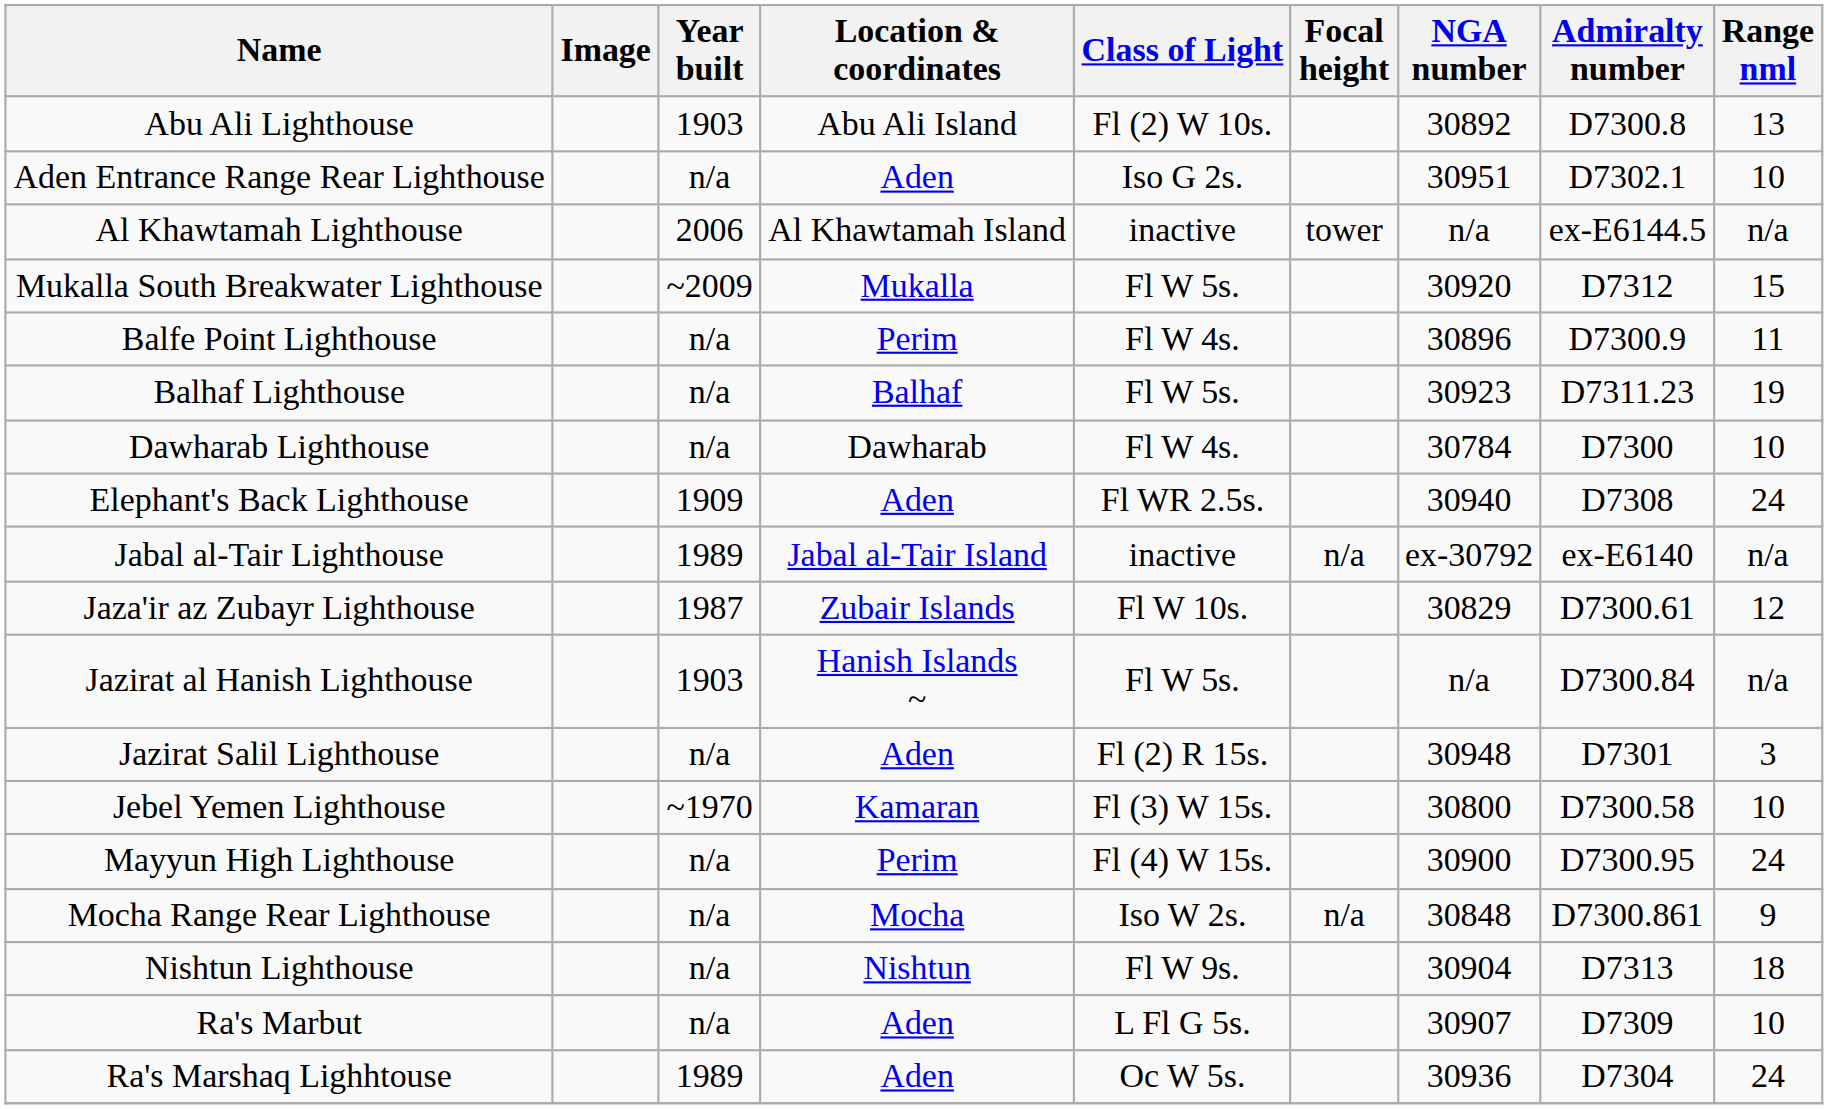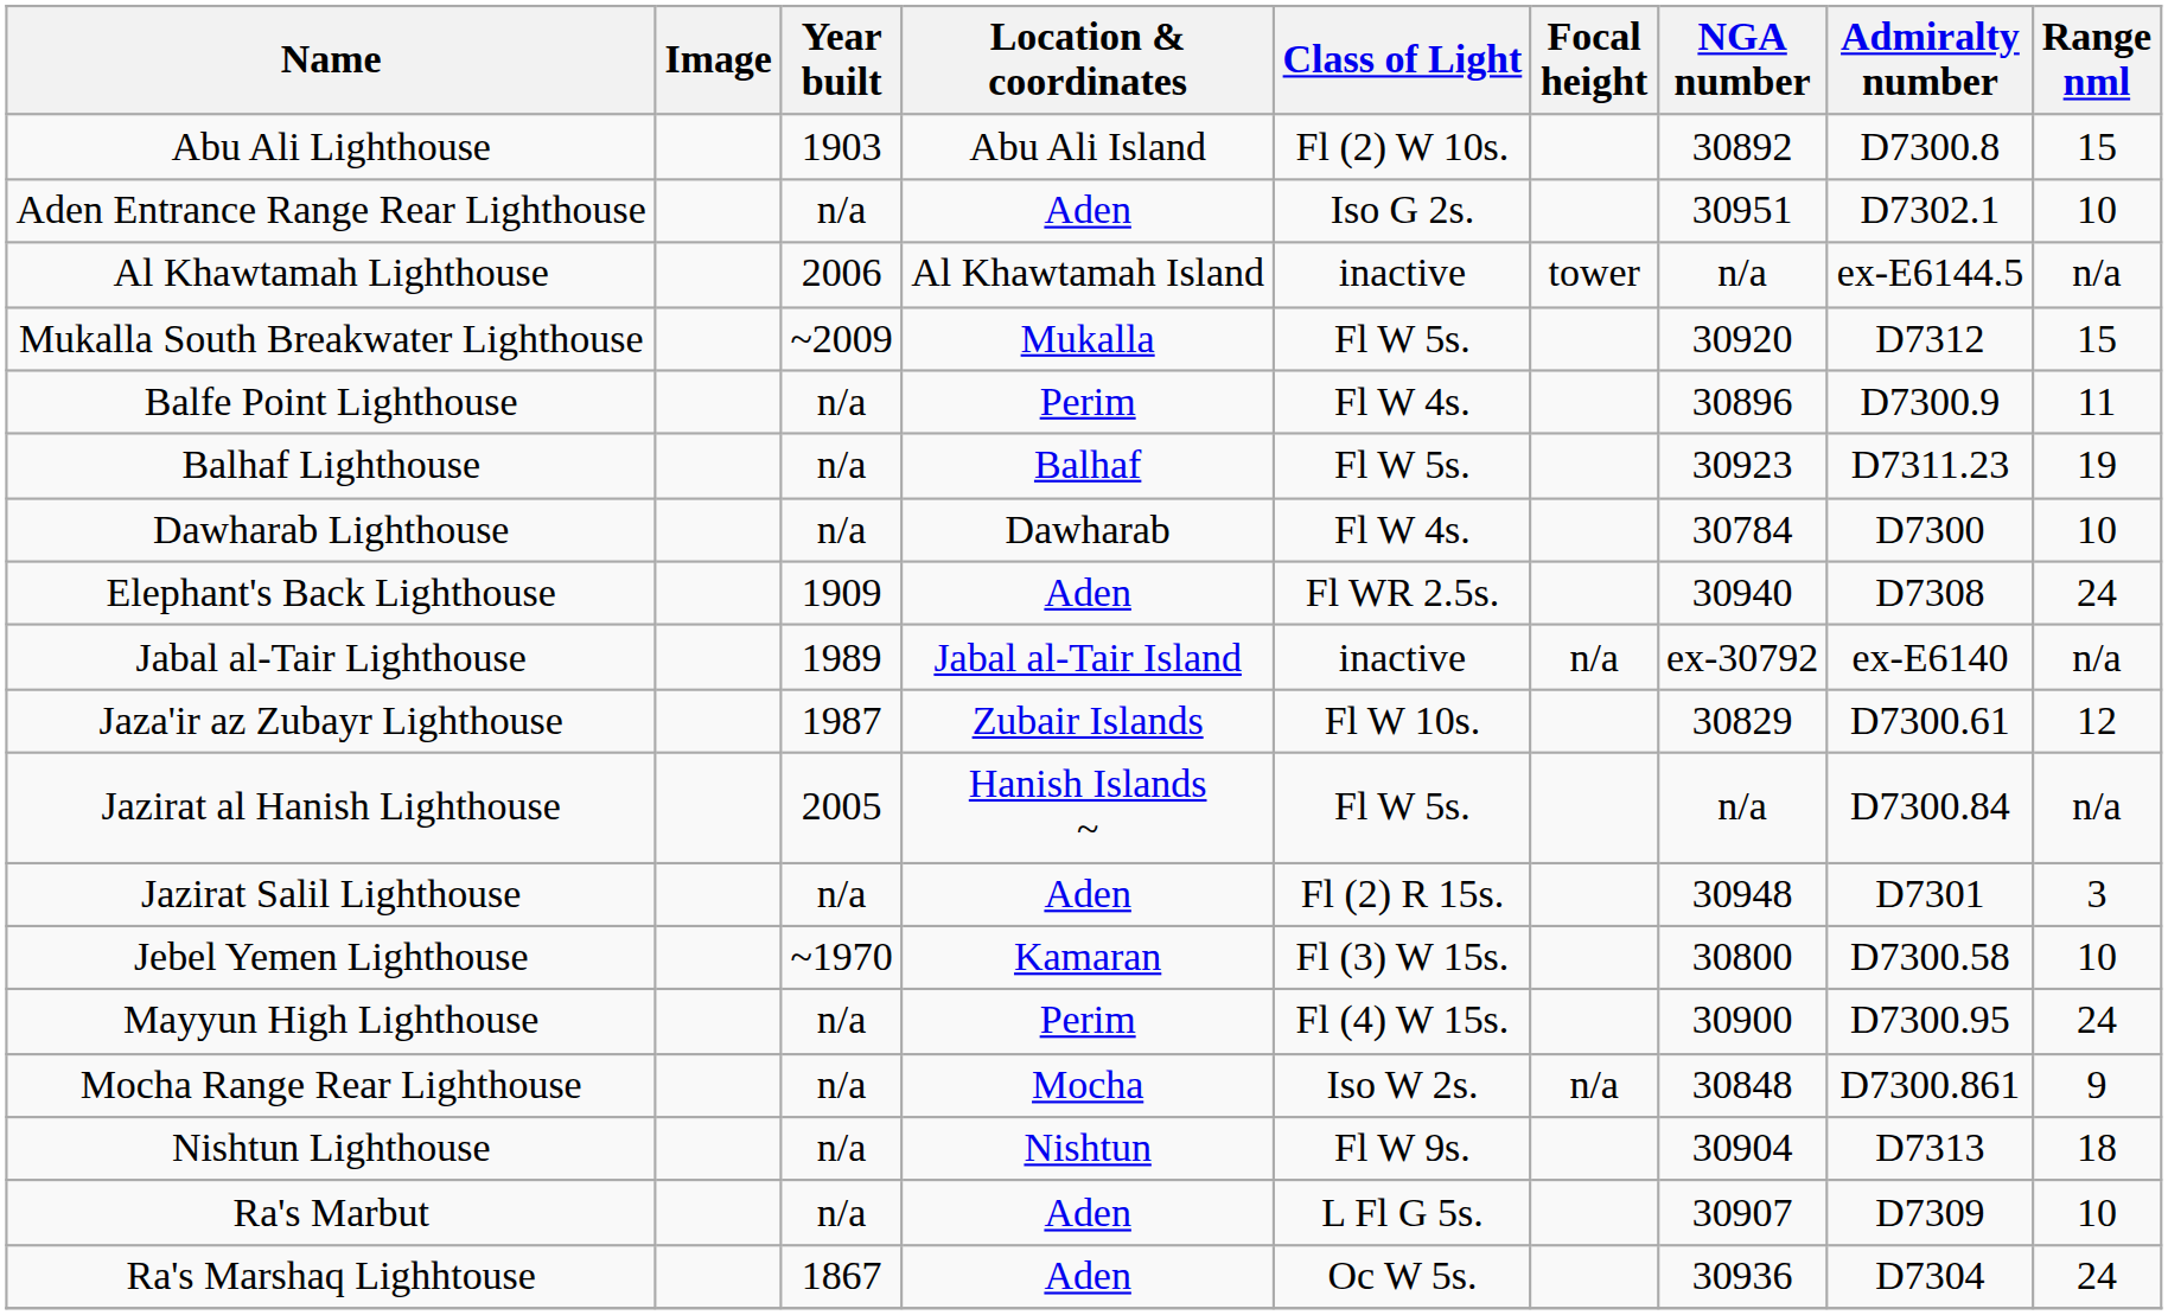Abu Ali Lighthouse | Range nml: 13 -> 15
Jazirat al Hanish Lighthouse | Year built: 1903 -> 2005
Ra's Marshaq Lighhtouse | Year built: 1989 -> 1867
